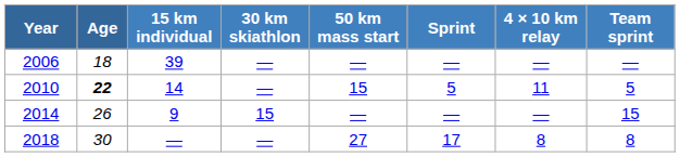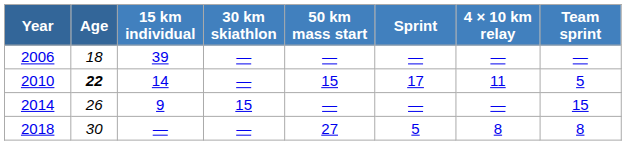2010 | Sprint: 5 -> 17
2018 | Sprint: 17 -> 5
